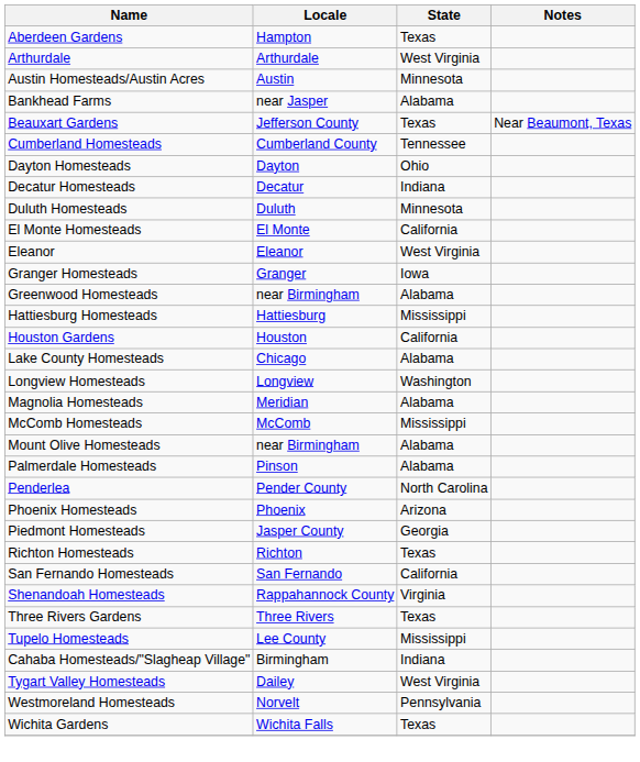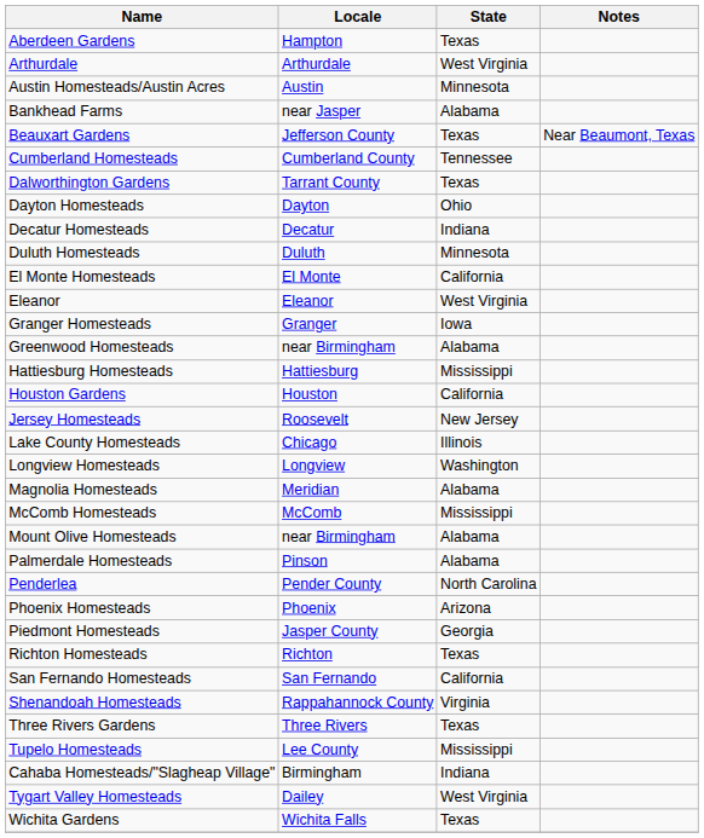+ row: Dalworthington Gardens | Tarrant County | Texas
+ row: Jersey Homesteads | Roosevelt | New Jersey
Lake County Homesteads | State: Alabama -> Illinois
- row: Westmoreland Homesteads | Norvelt | Pennsylvania
